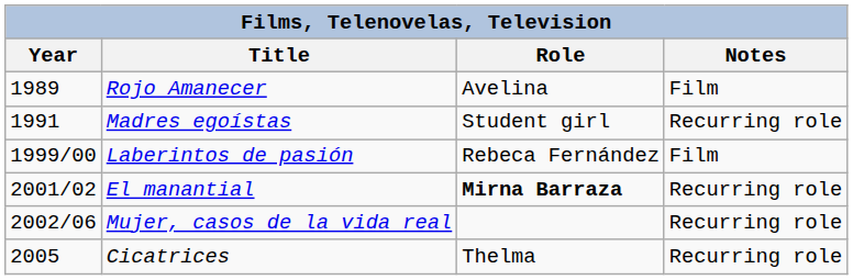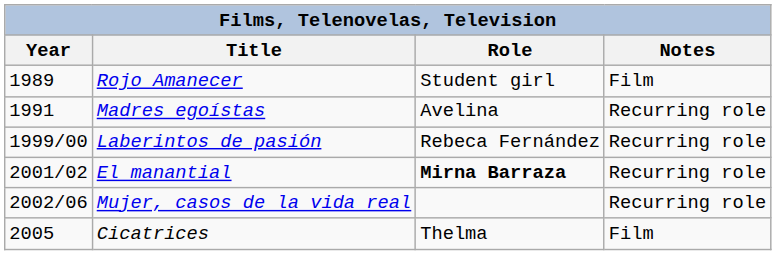Rojo Amanecer | Role: Avelina -> Student girl
Madres egoístas | Role: Student girl -> Avelina
Laberintos de pasión | Notes: Film -> Recurring role
Cicatrices | Notes: Recurring role -> Film
